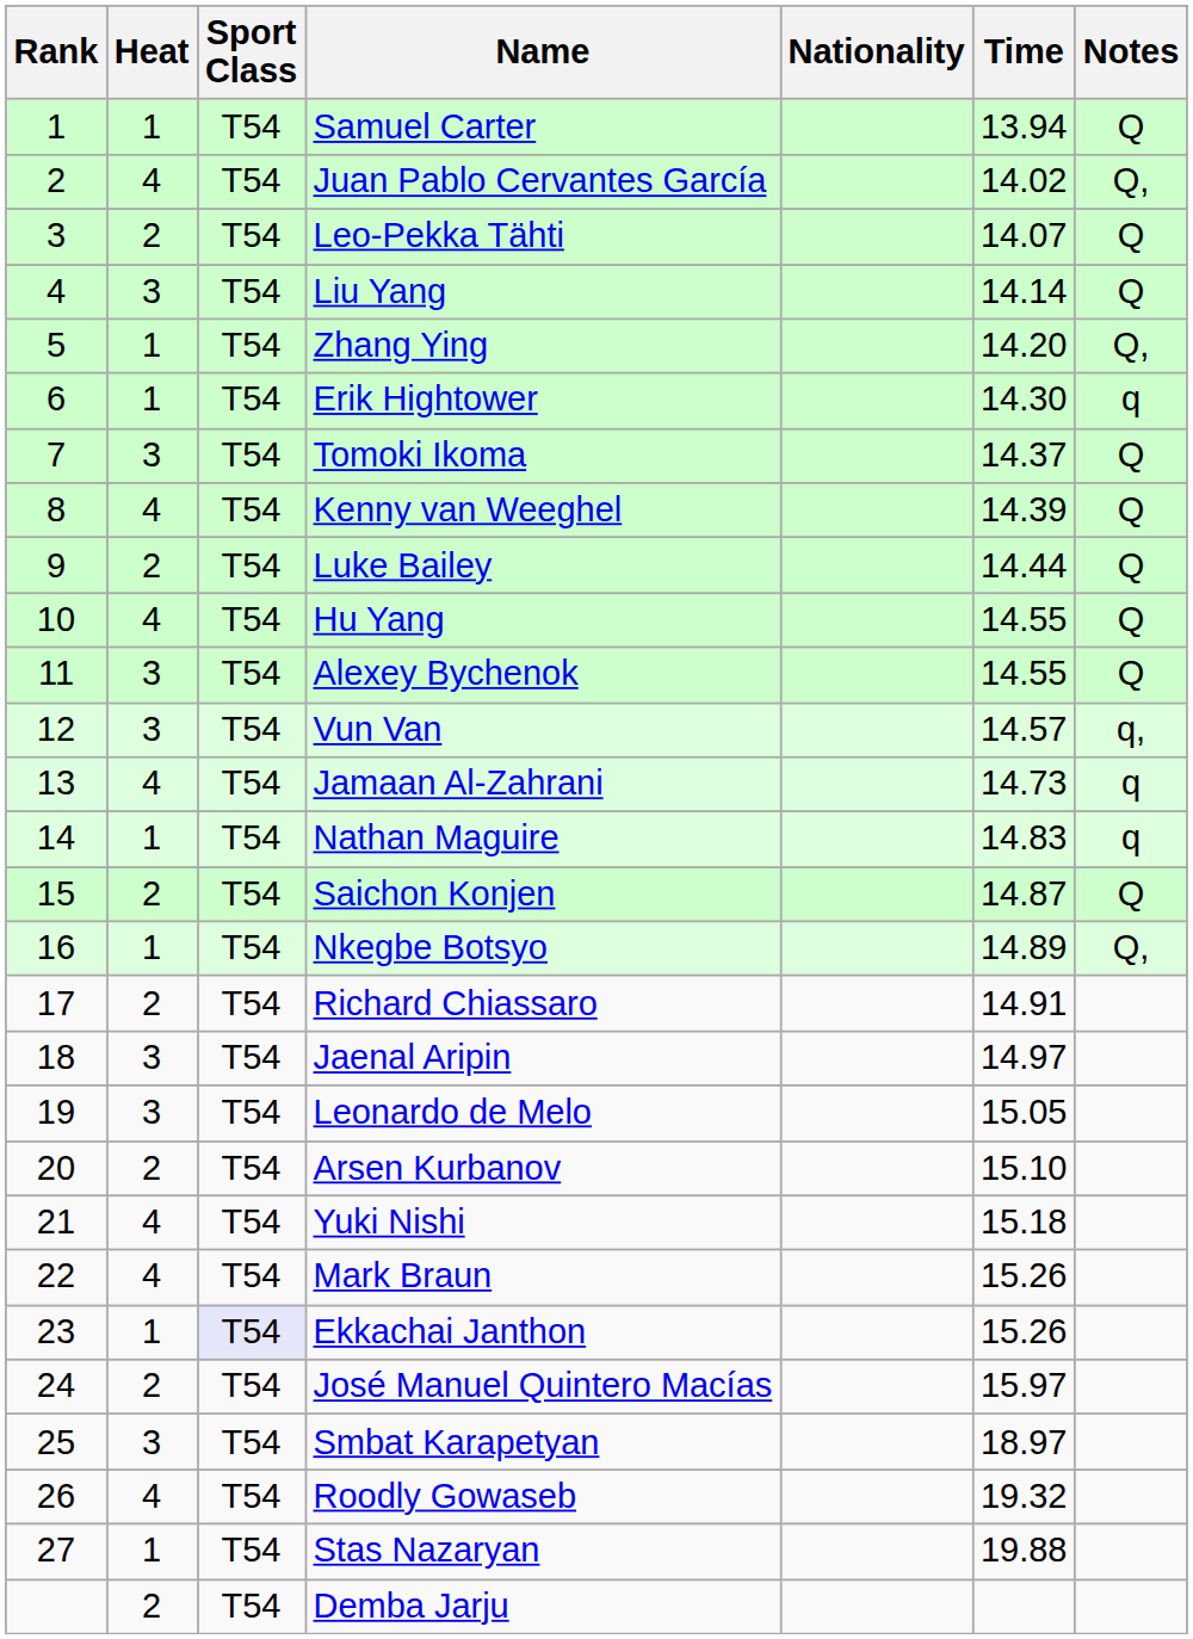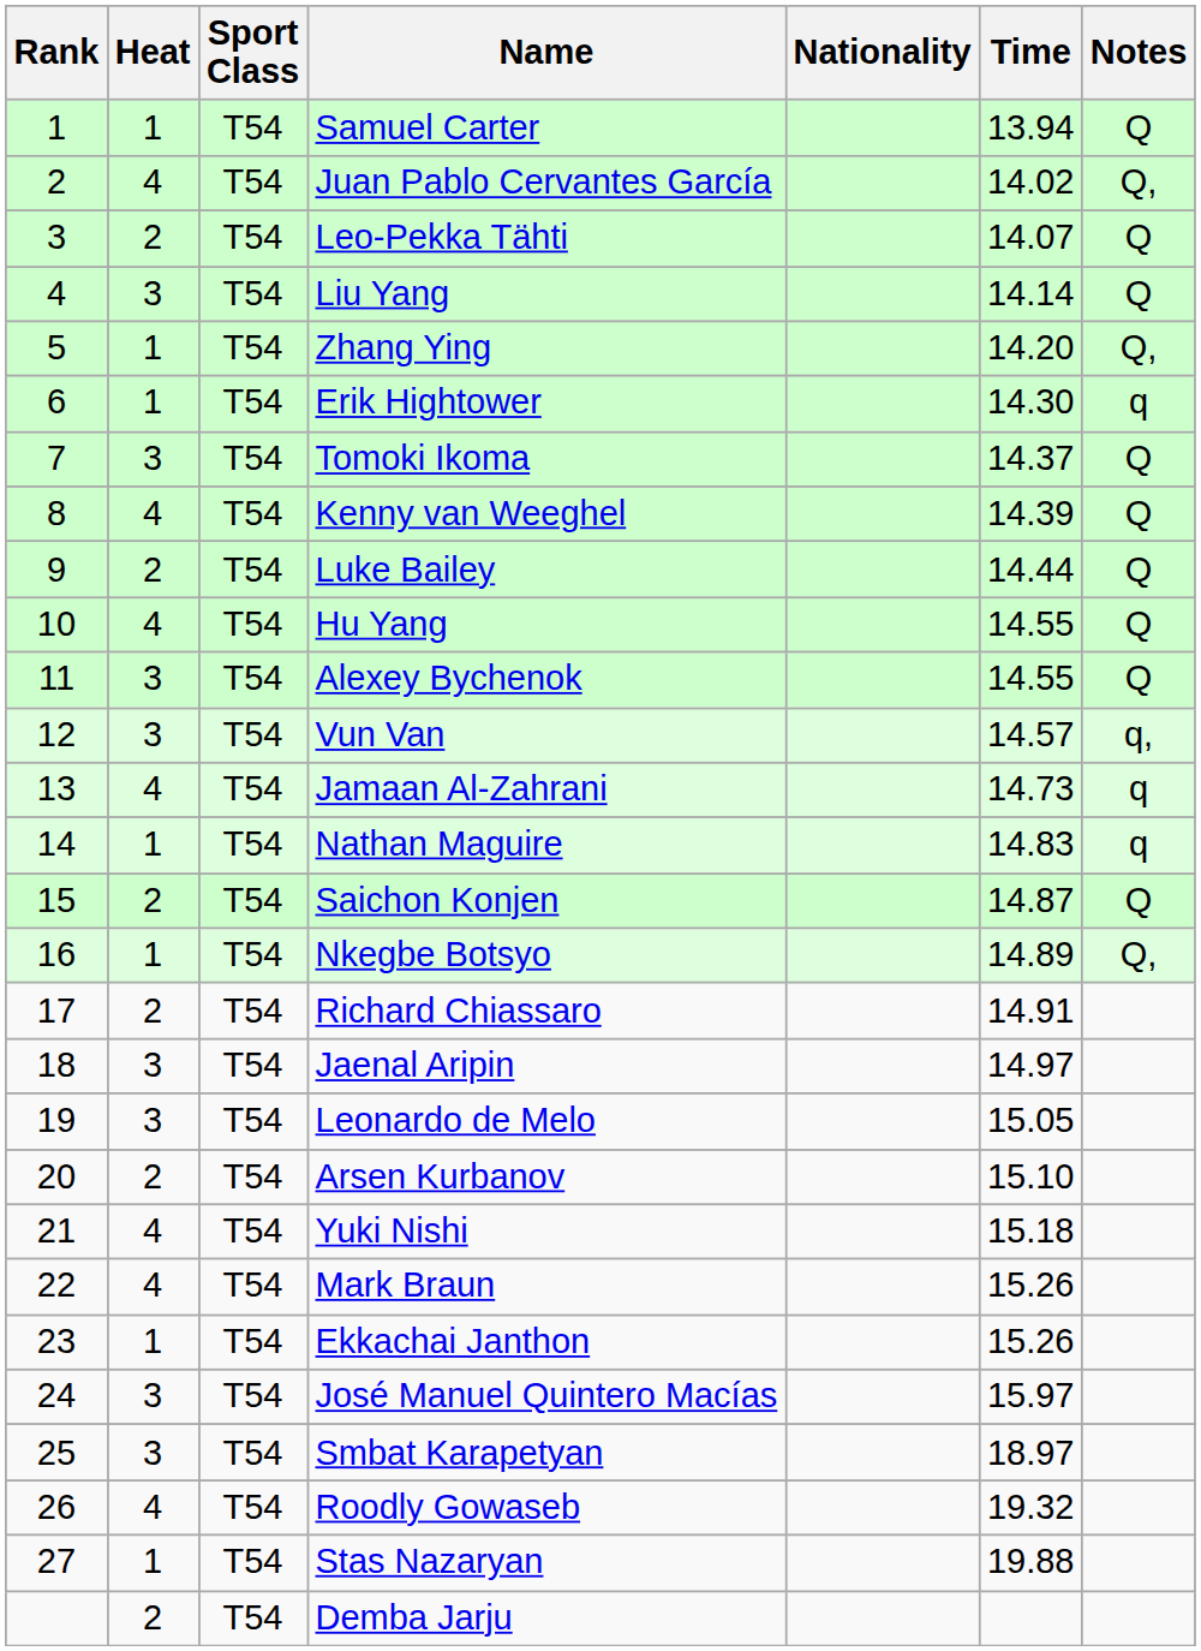Ekkachai Janthon | Sport Class: lavender background -> no background
José Manuel Quintero Macías | Heat: 2 -> 3
